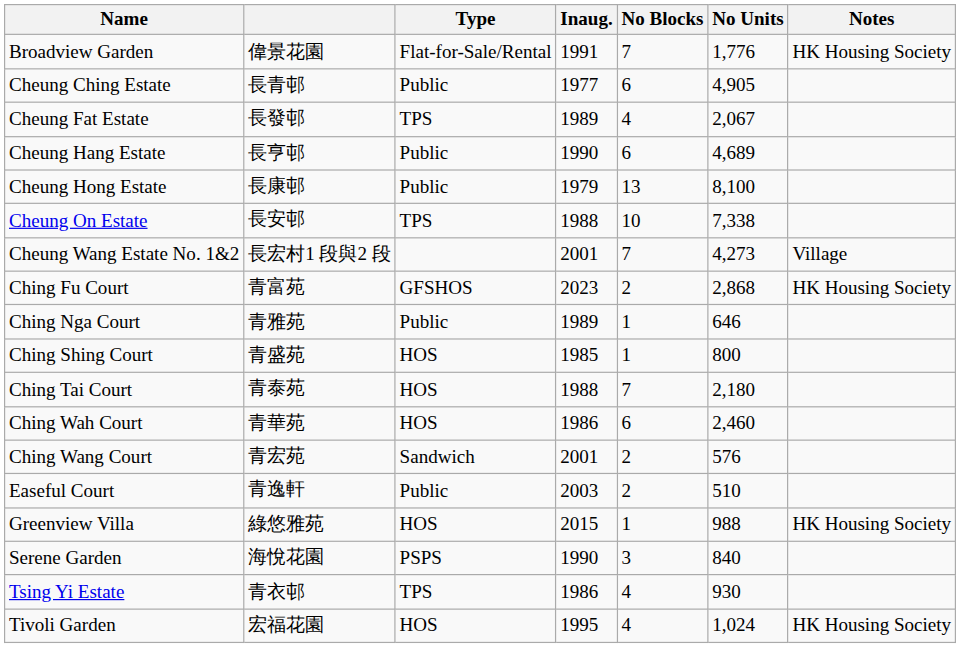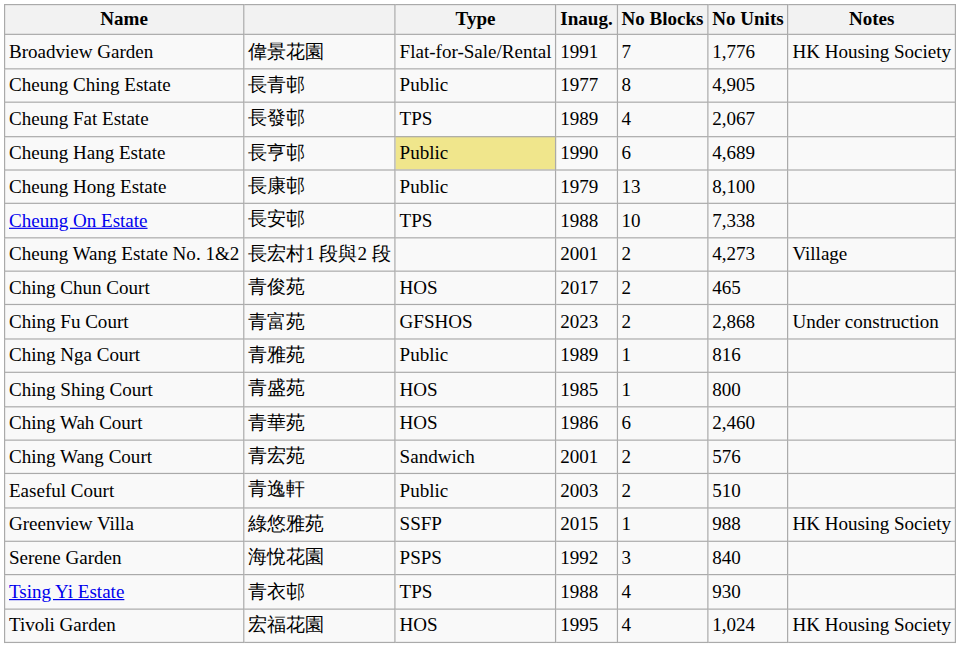Cheung Ching Estate | No Blocks: 6 -> 8
Cheung Hang Estate | Type: no background -> khaki background
Cheung Wang Estate No. 1&2 | No Blocks: 7 -> 2
+ row: Ching Chun Court | 青俊苑 | HOS | 2017 | 2 | 465
Ching Fu Court | Notes: HK Housing Society -> Under construction
Ching Nga Court | No Units: 646 -> 816
- row: Ching Tai Court | 青泰苑 | HOS | 1988 | 7 | 2,180
Greenview Villa | Type: HOS -> SSFP
Serene Garden | Inaug.: 1990 -> 1992
Tsing Yi Estate | Inaug.: 1986 -> 1988
